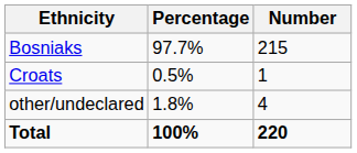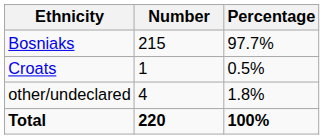columns swapped: Number <-> Percentage
